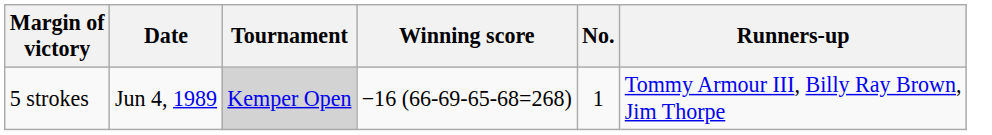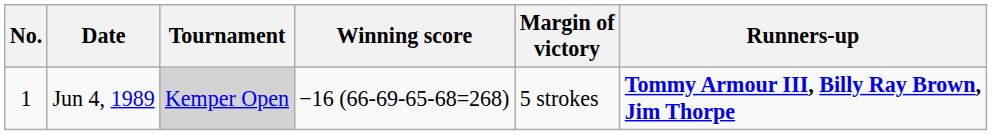columns swapped: No. <-> Margin of victory
Jun 4, 1989 | Runners-up: normal -> bold
